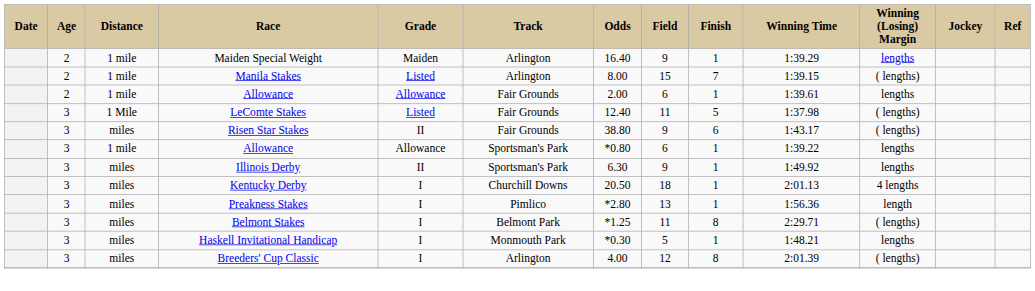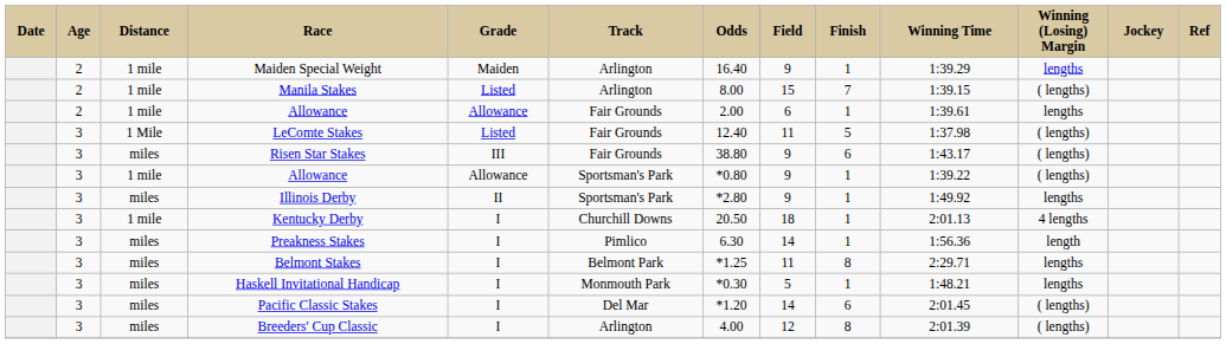Risen Star Stakes | Grade: II -> III
3 / Allowance | Field: 6 -> 9
3 / Allowance | Winning (Losing) Margin: lengths -> ( lengths)
Illinois Derby | Odds: 6.30 -> *2.80
Kentucky Derby | Distance: miles -> 1 mile
Preakness Stakes | Odds: *2.80 -> 6.30
Preakness Stakes | Field: 13 -> 14
Belmont Stakes | Winning (Losing) Margin: ( lengths) -> lengths
+ row: 3 | miles | Pacific Classic Stakes | I | Del Mar | *1.20 | 14 | 6 | 2:01.45 | ( lengths)
